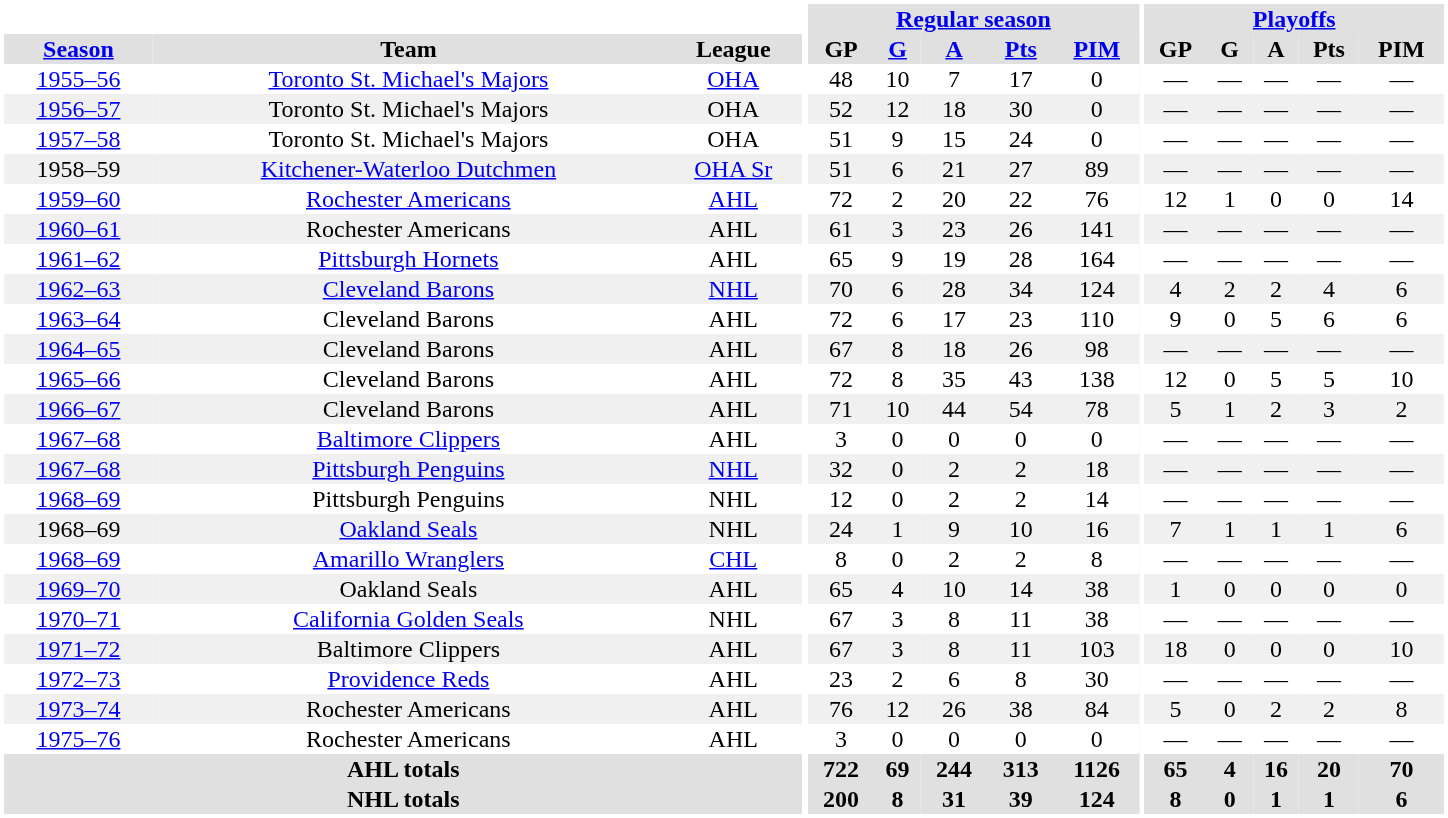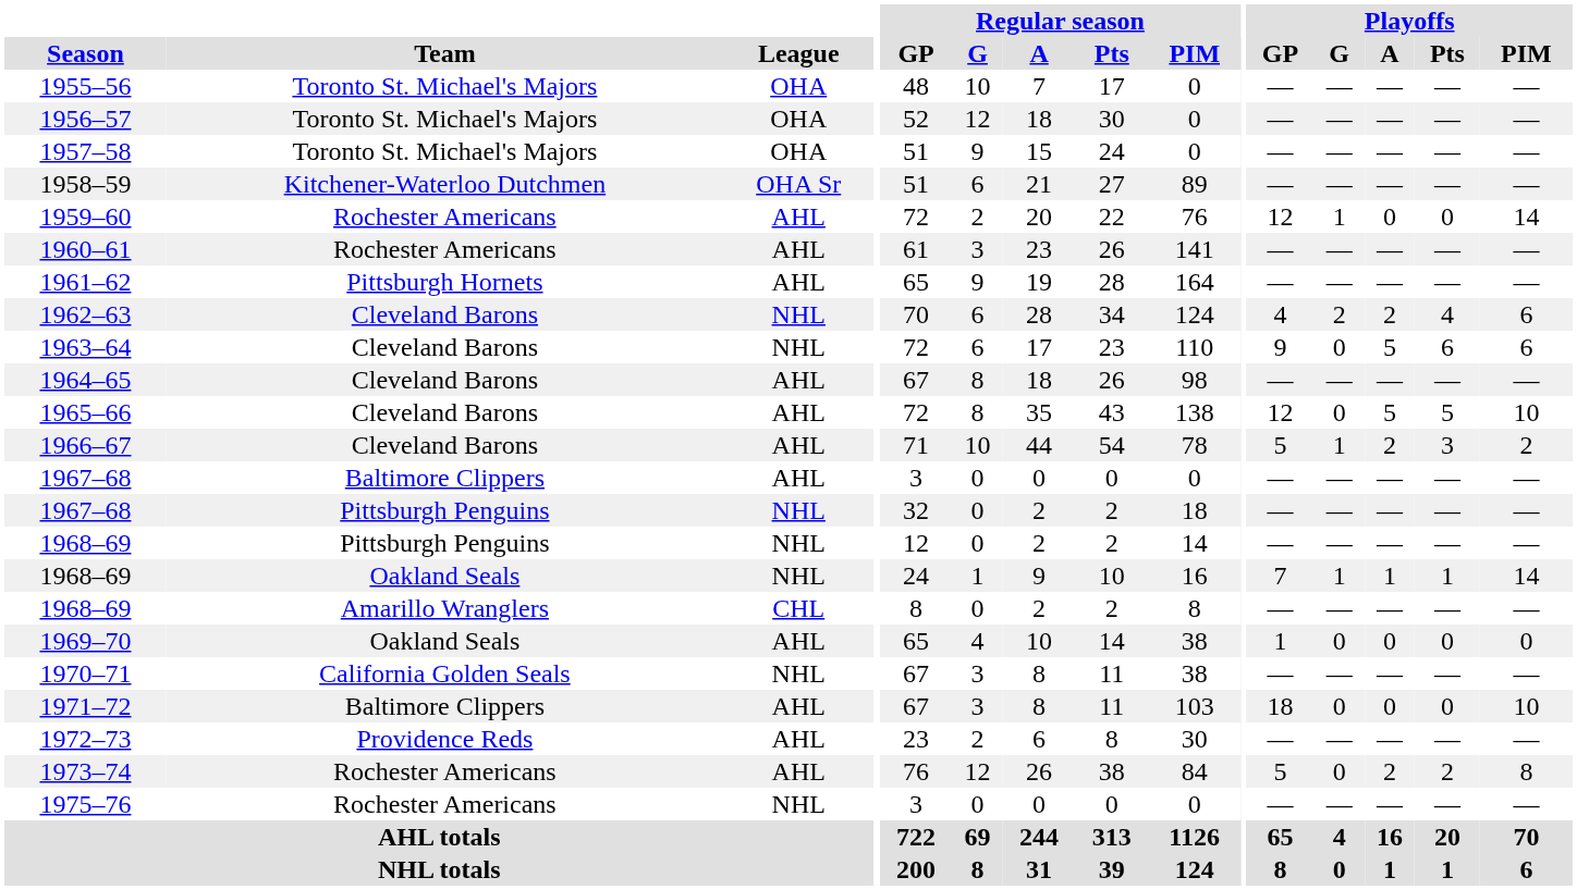1963–64 | League: AHL -> NHL
1968–69 / Oakland Seals | Playoffs / PIM: 6 -> 14
1975–76 | League: AHL -> NHL
